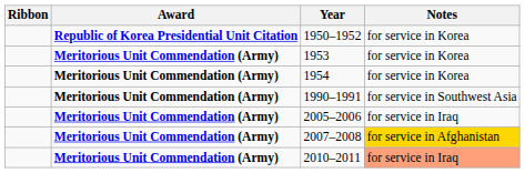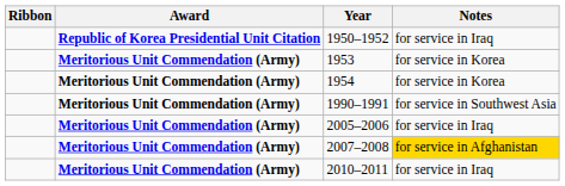1950–1952 | Notes: for service in Korea -> for service in Iraq
2010–2011 | Notes: lightsalmon background -> no background
